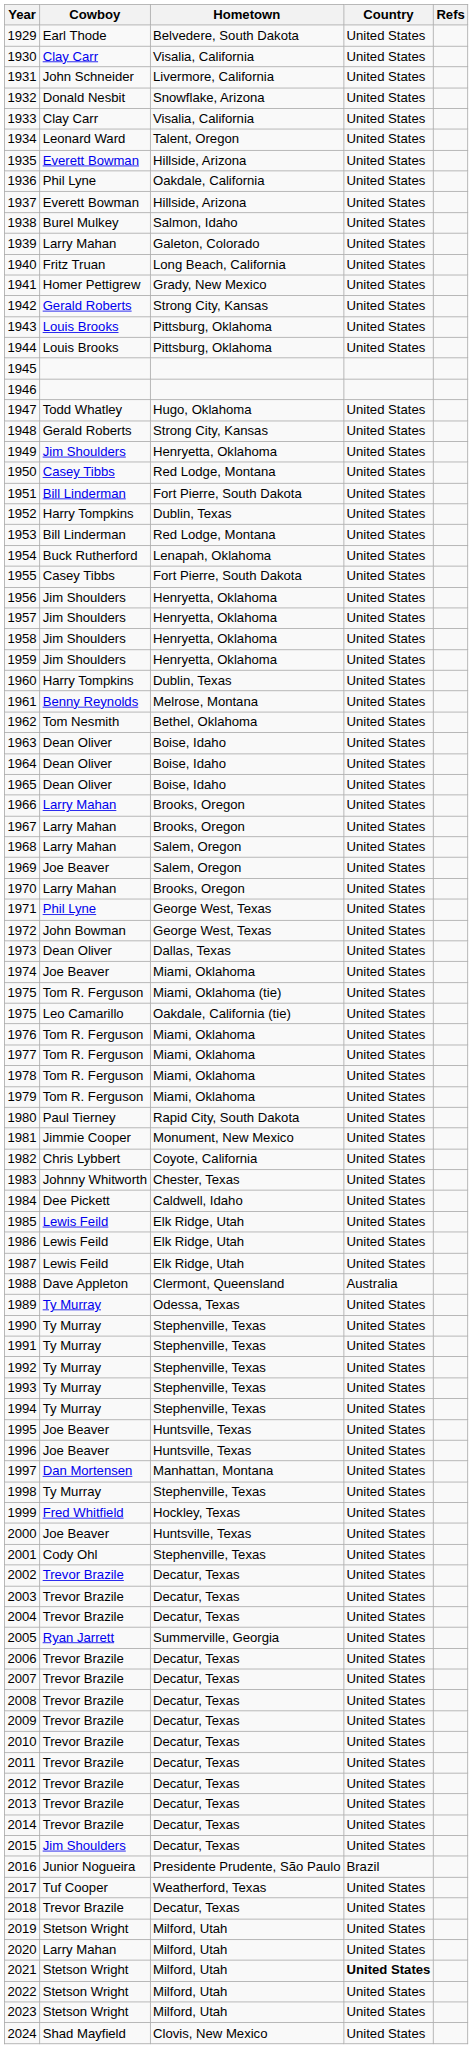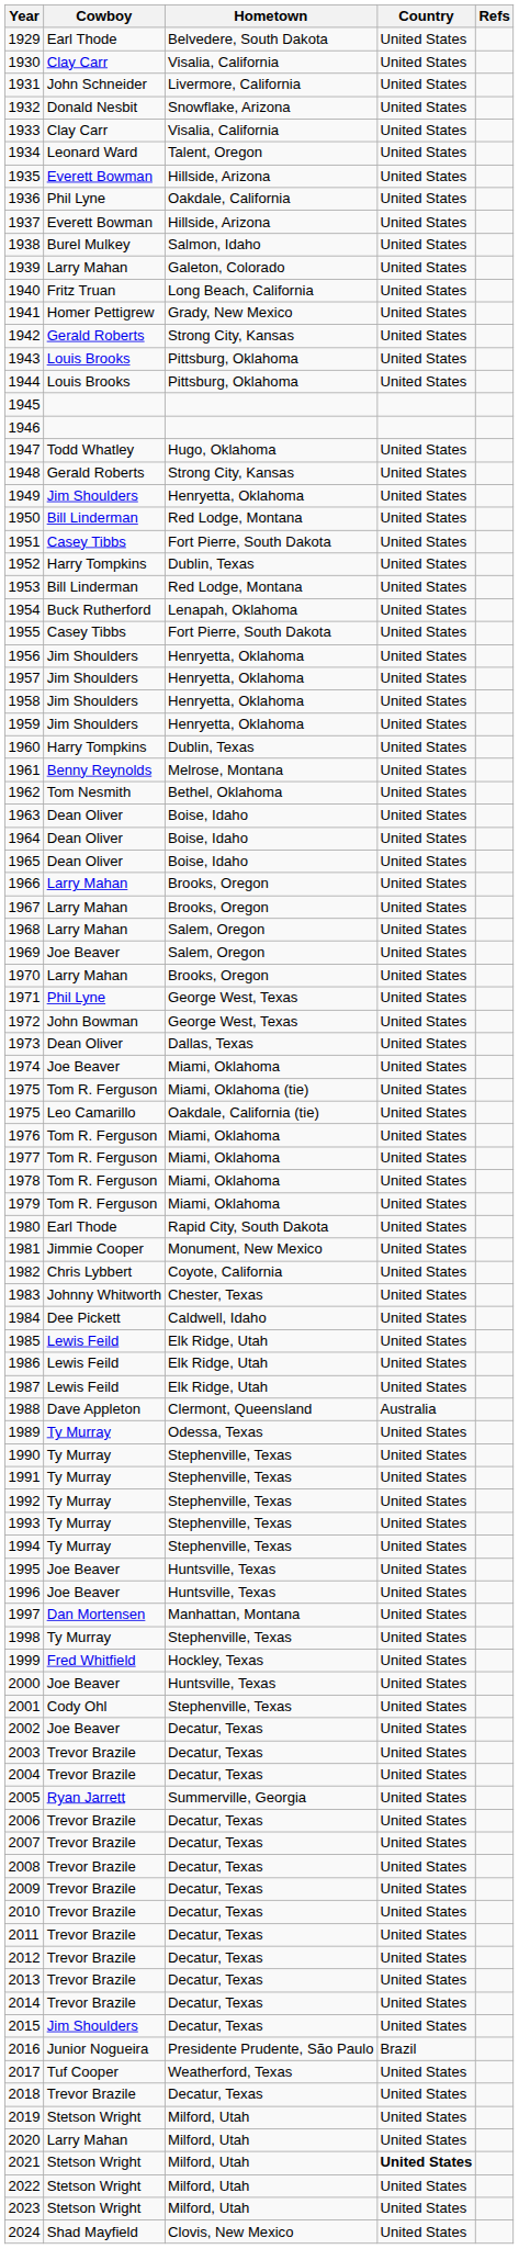1950 | Cowboy: Casey Tibbs -> Bill Linderman
1951 | Cowboy: Bill Linderman -> Casey Tibbs
1980 | Cowboy: Paul Tierney -> Earl Thode
2002 | Cowboy: Trevor Brazile -> Joe Beaver
